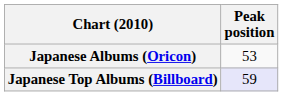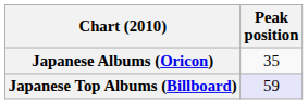Japanese Albums (Oricon) | Peak position: 53 -> 35
